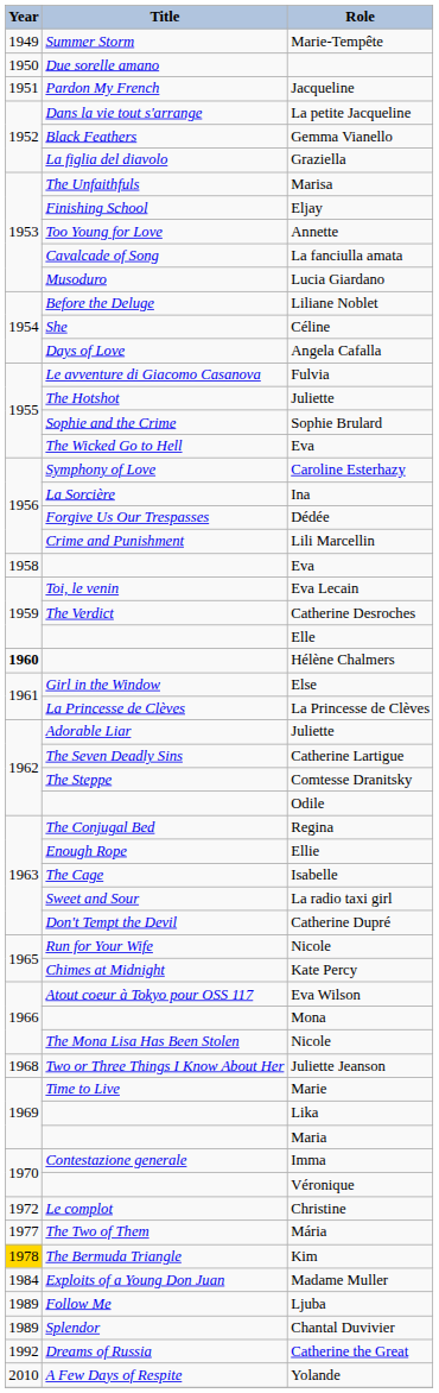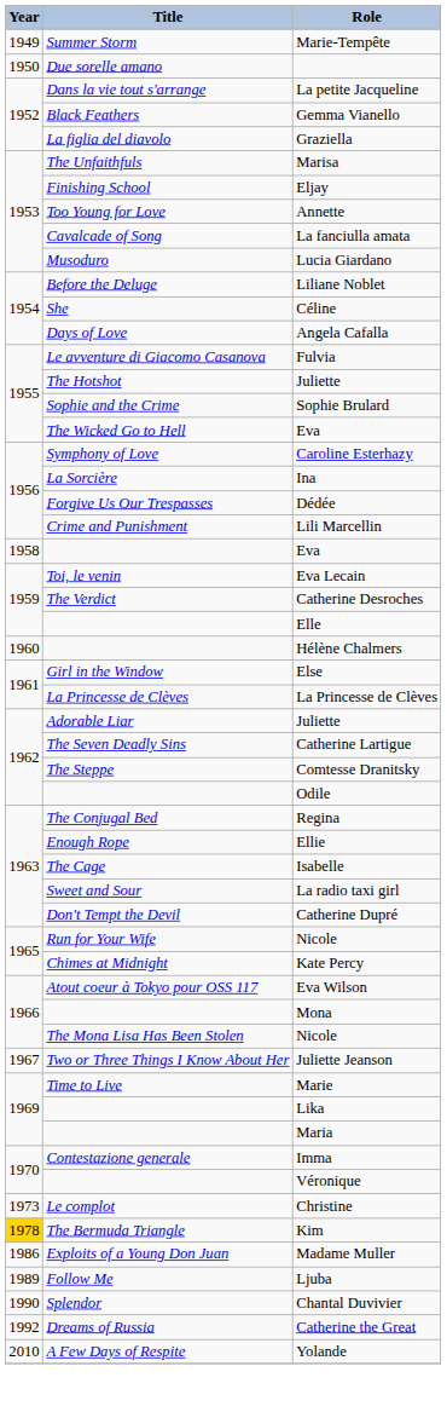- row: 1951 | Pardon My French | Jacqueline
Hélène Chalmers | Year: bold -> normal
Juliette Jeanson | Year: 1968 -> 1967
Christine | Year: 1972 -> 1973
- row: 1977 | The Two of Them | Mária
Madame Muller | Year: 1984 -> 1986
Chantal Duvivier | Year: 1989 -> 1990
